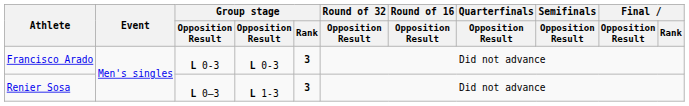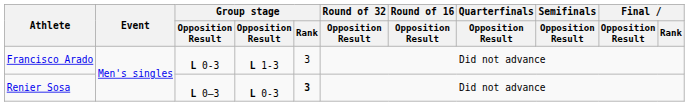Francisco Arado | column 4: L 0-3 -> L 1-3
Francisco Arado | Group stage / Rank: bold -> normal
Renier Sosa | column 4: L 1-3 -> L 0-3
